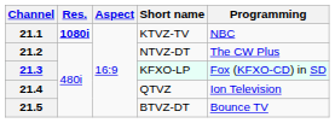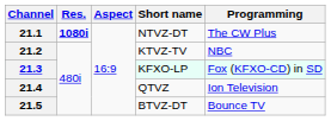21.1 | Short name: KTVZ-TV -> NTVZ-DT
21.1 | Programming: NBC -> The CW Plus
21.2 | Short name: NTVZ-DT -> KTVZ-TV
21.2 | Programming: The CW Plus -> NBC
